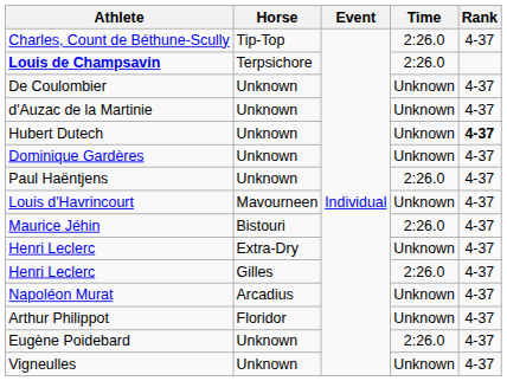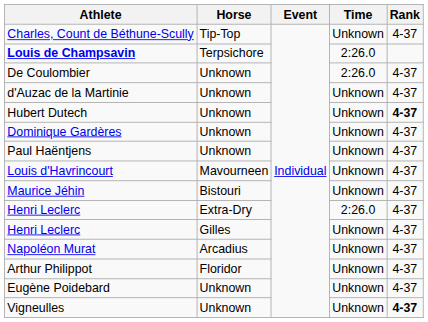Charles, Count de Béthune-Scully | Time: 2:26.0 -> Unknown
De Coulombier | Time: Unknown -> 2:26.0
Paul Haëntjens | Time: 2:26.0 -> Unknown
Maurice Jéhin | Time: 2:26.0 -> Unknown
Henri Leclerc / Extra-Dry | Time: Unknown -> 2:26.0
Henri Leclerc / Gilles | Time: 2:26.0 -> Unknown
Eugène Poidebard | Time: 2:26.0 -> Unknown
Vigneulles | Rank: normal -> bold
